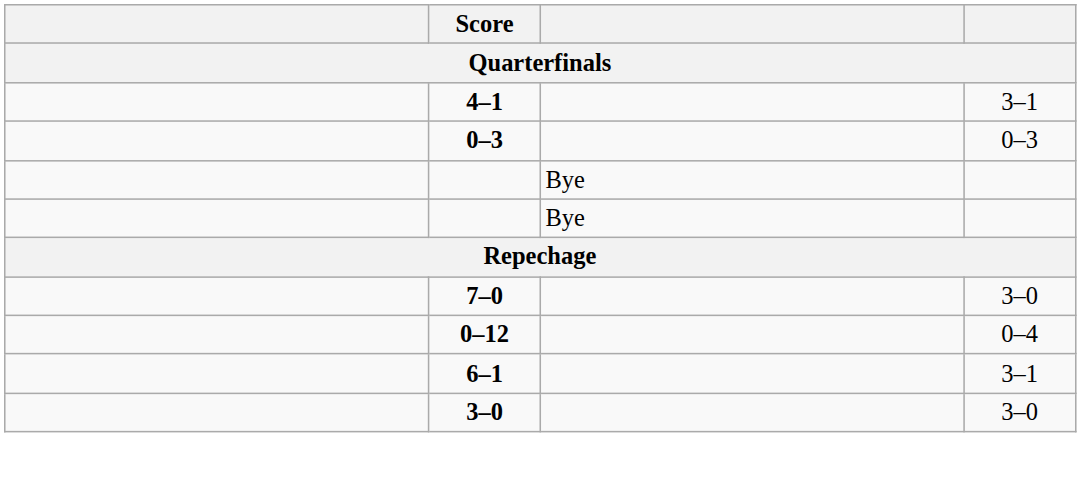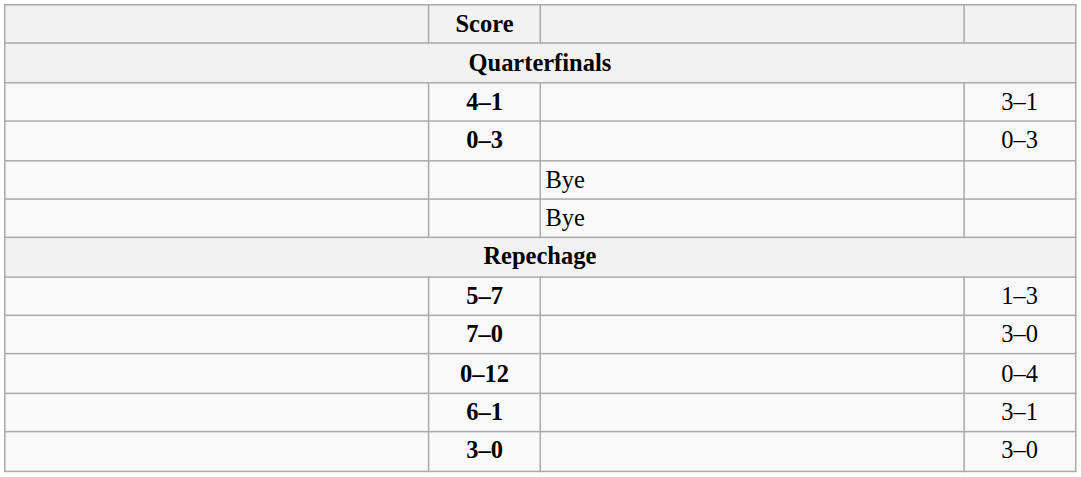+ row: 5–7 | 1–3
